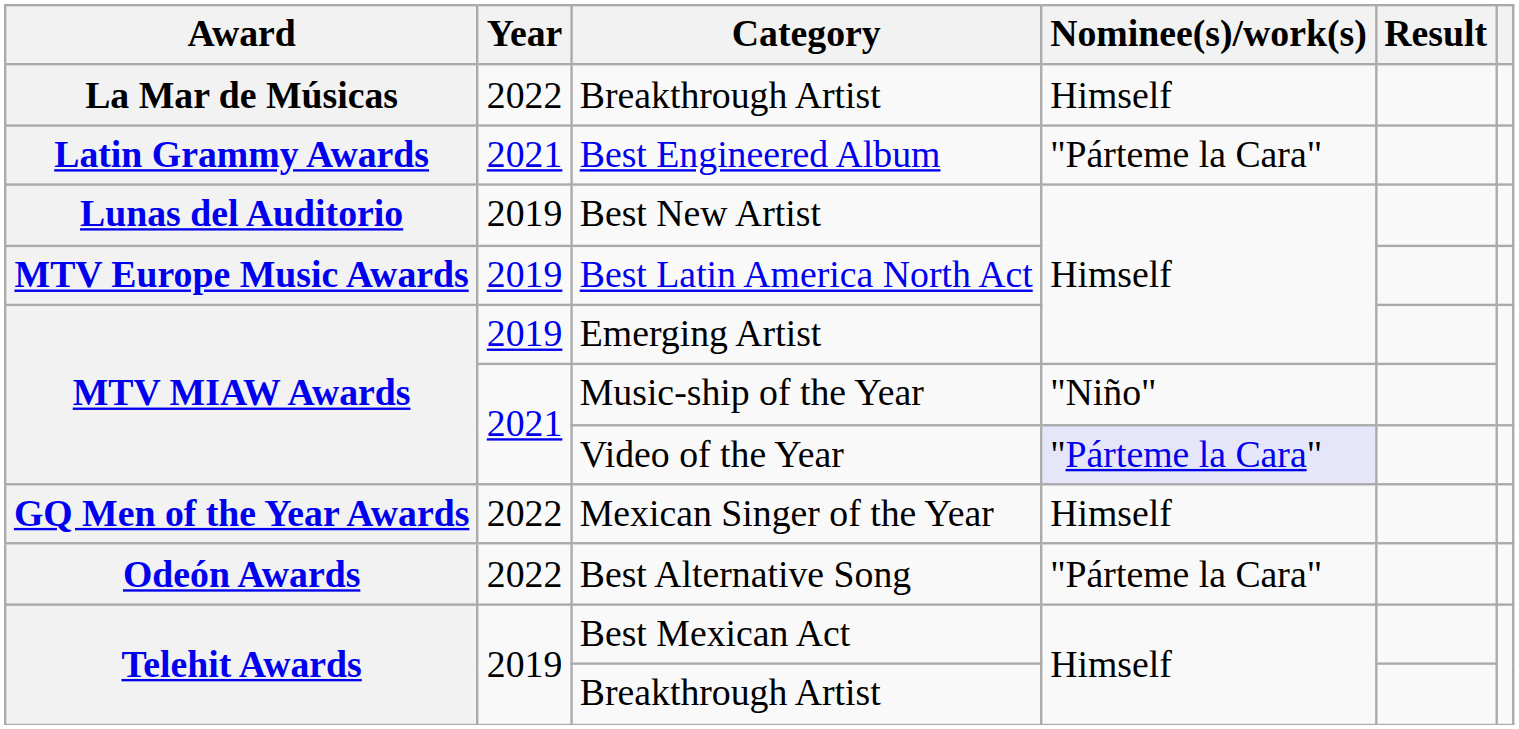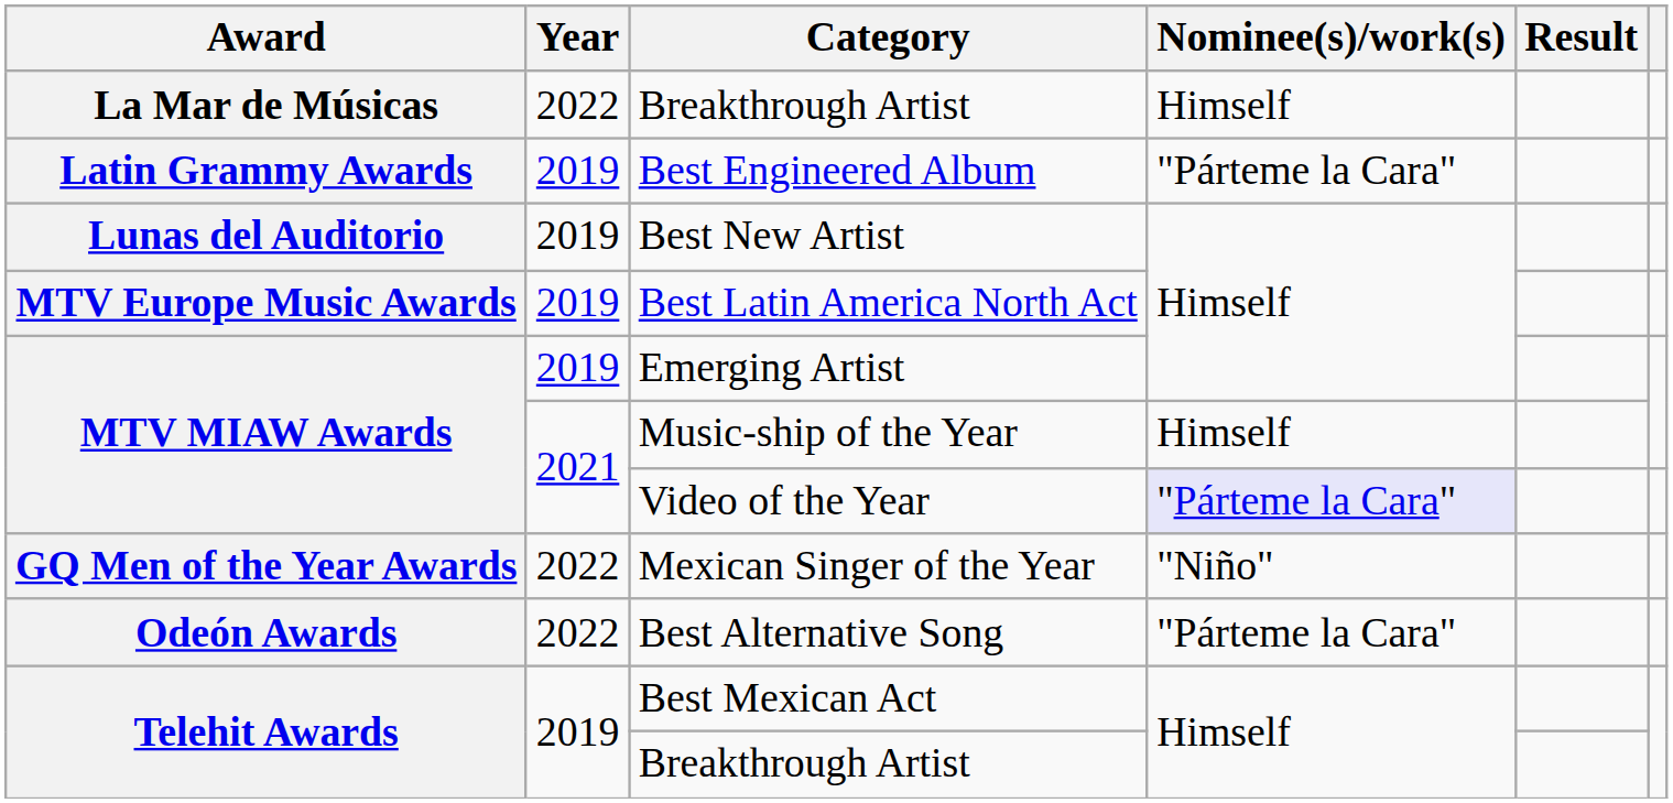Best Engineered Album | Year: 2021 -> 2019
Music-ship of the Year | Nominee(s)/work(s): "Niño" -> Himself
Mexican Singer of the Year | Nominee(s)/work(s): Himself -> "Niño"
